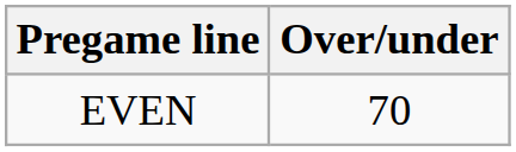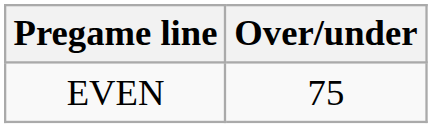EVEN | Over/under: 70 -> 75
